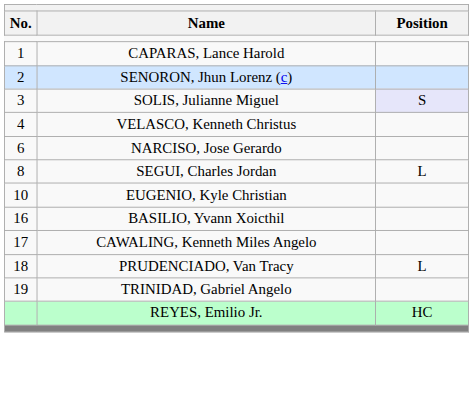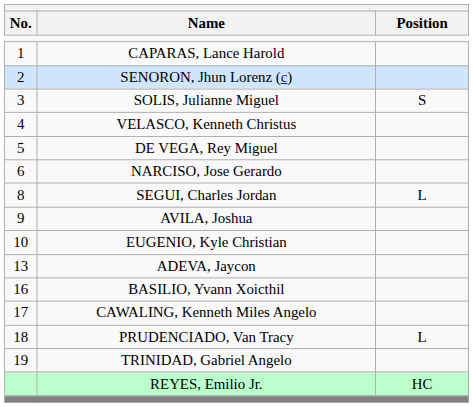SOLIS, Julianne Miguel | Position: lavender background -> no background
+ row: 5 | DE VEGA, Rey Miguel
+ row: 9 | AVILA, Joshua
+ row: 13 | ADEVA, Jaycon
